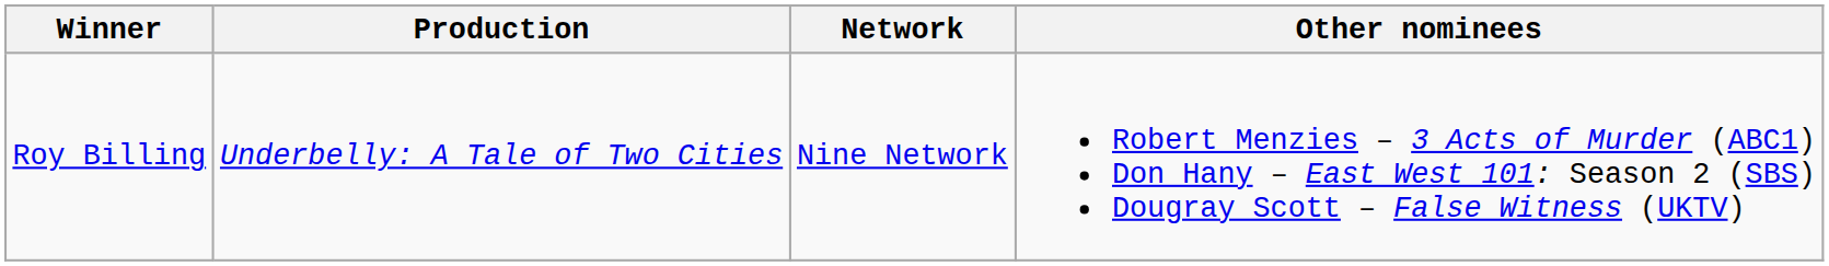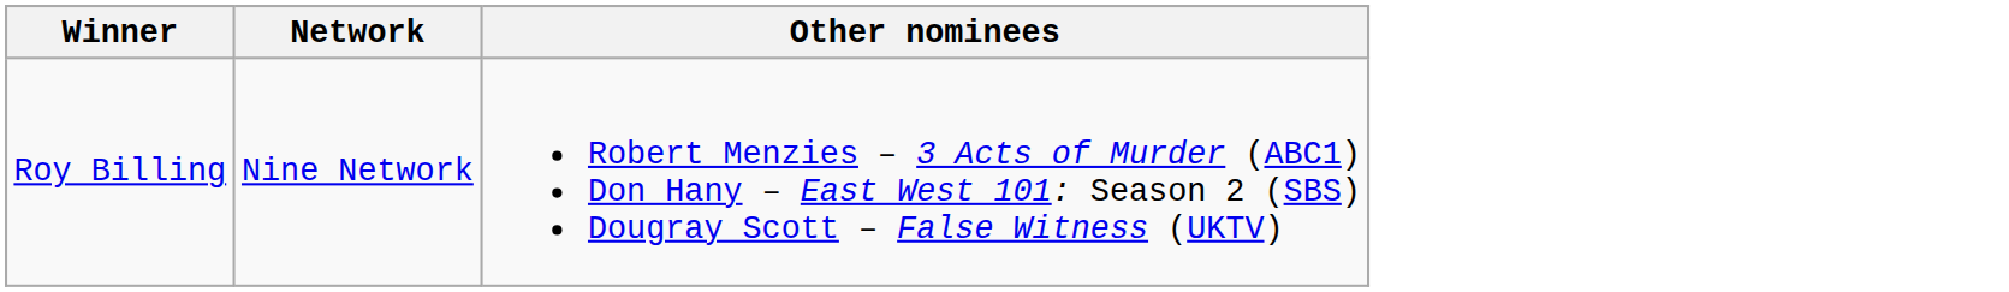- column: Production | Underbelly: A Tale of Two Cities
